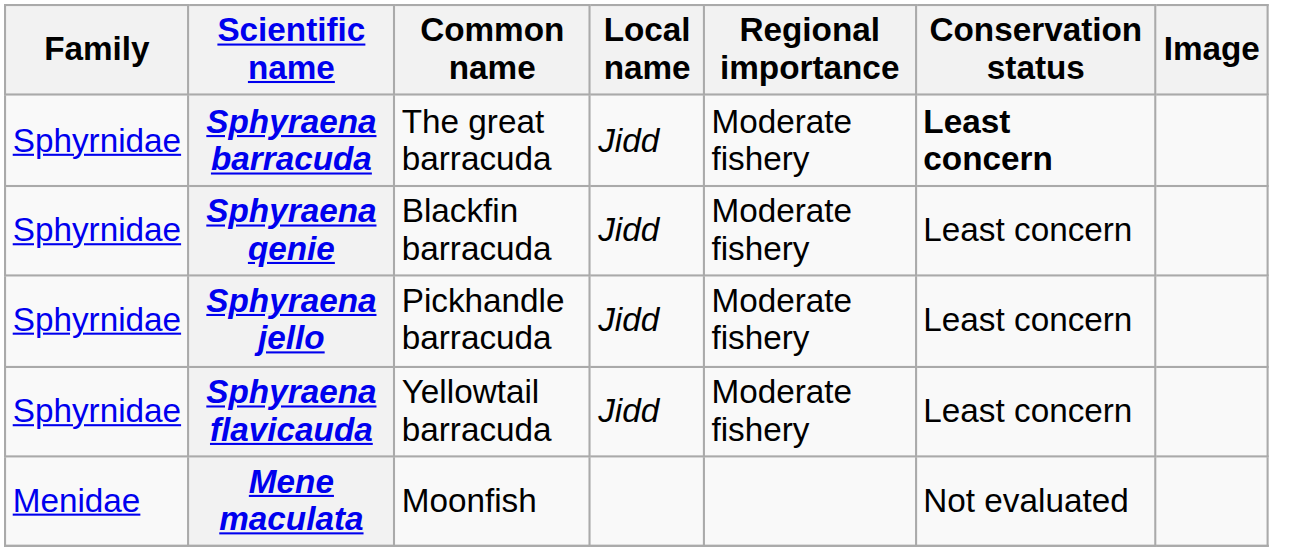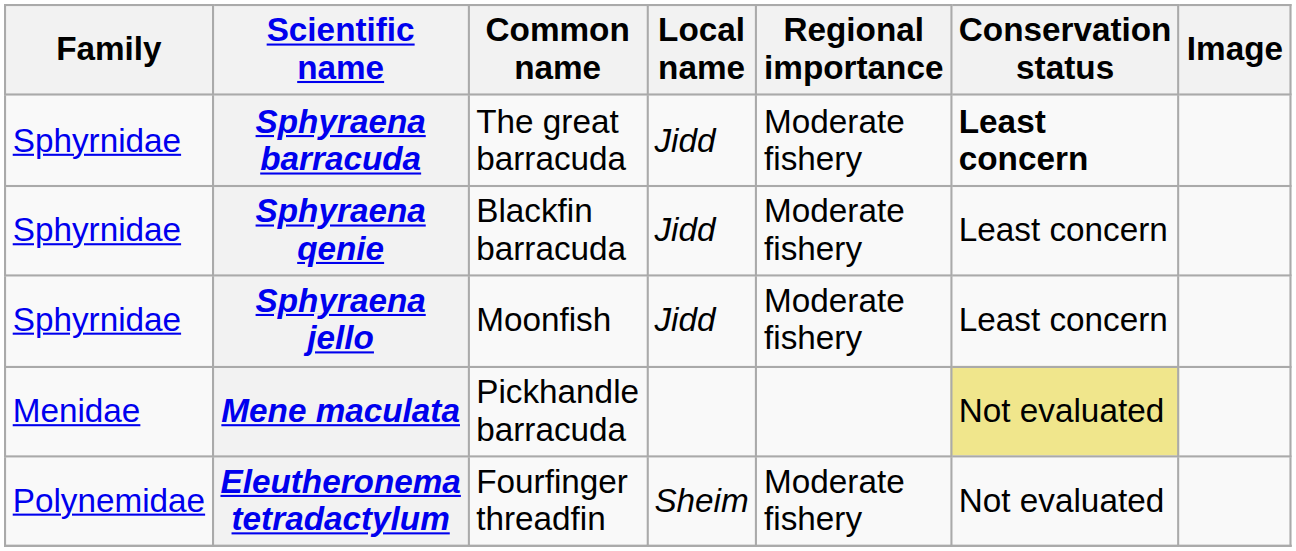Sphyraena jello | Common name: Pickhandle barracuda -> Moonfish
- row: Sphyrnidae | Sphyraena flavicauda | Yellowtail barracuda | Jidd | Moderate fishery | Least concern
Mene maculata | Common name: Moonfish -> Pickhandle barracuda
Mene maculata | Conservation status: no background -> khaki background
+ row: Polynemidae | Eleutheronema tetradactylum | Fourfinger threadfin | Sheim | Moderate fishery | Not evaluated
